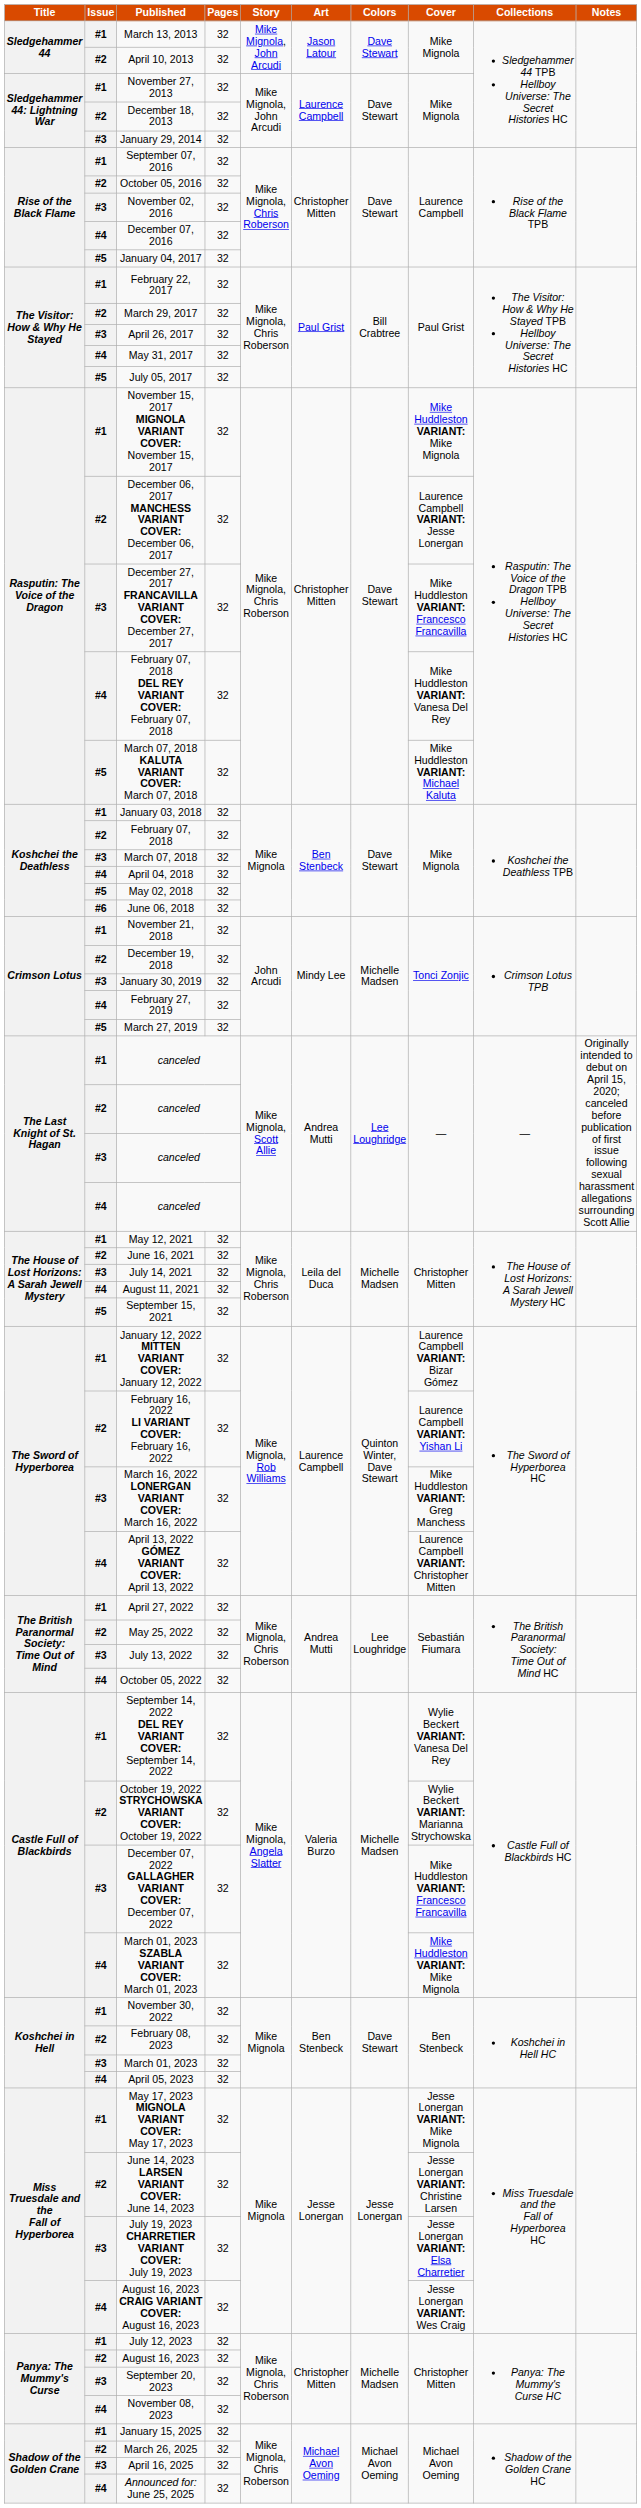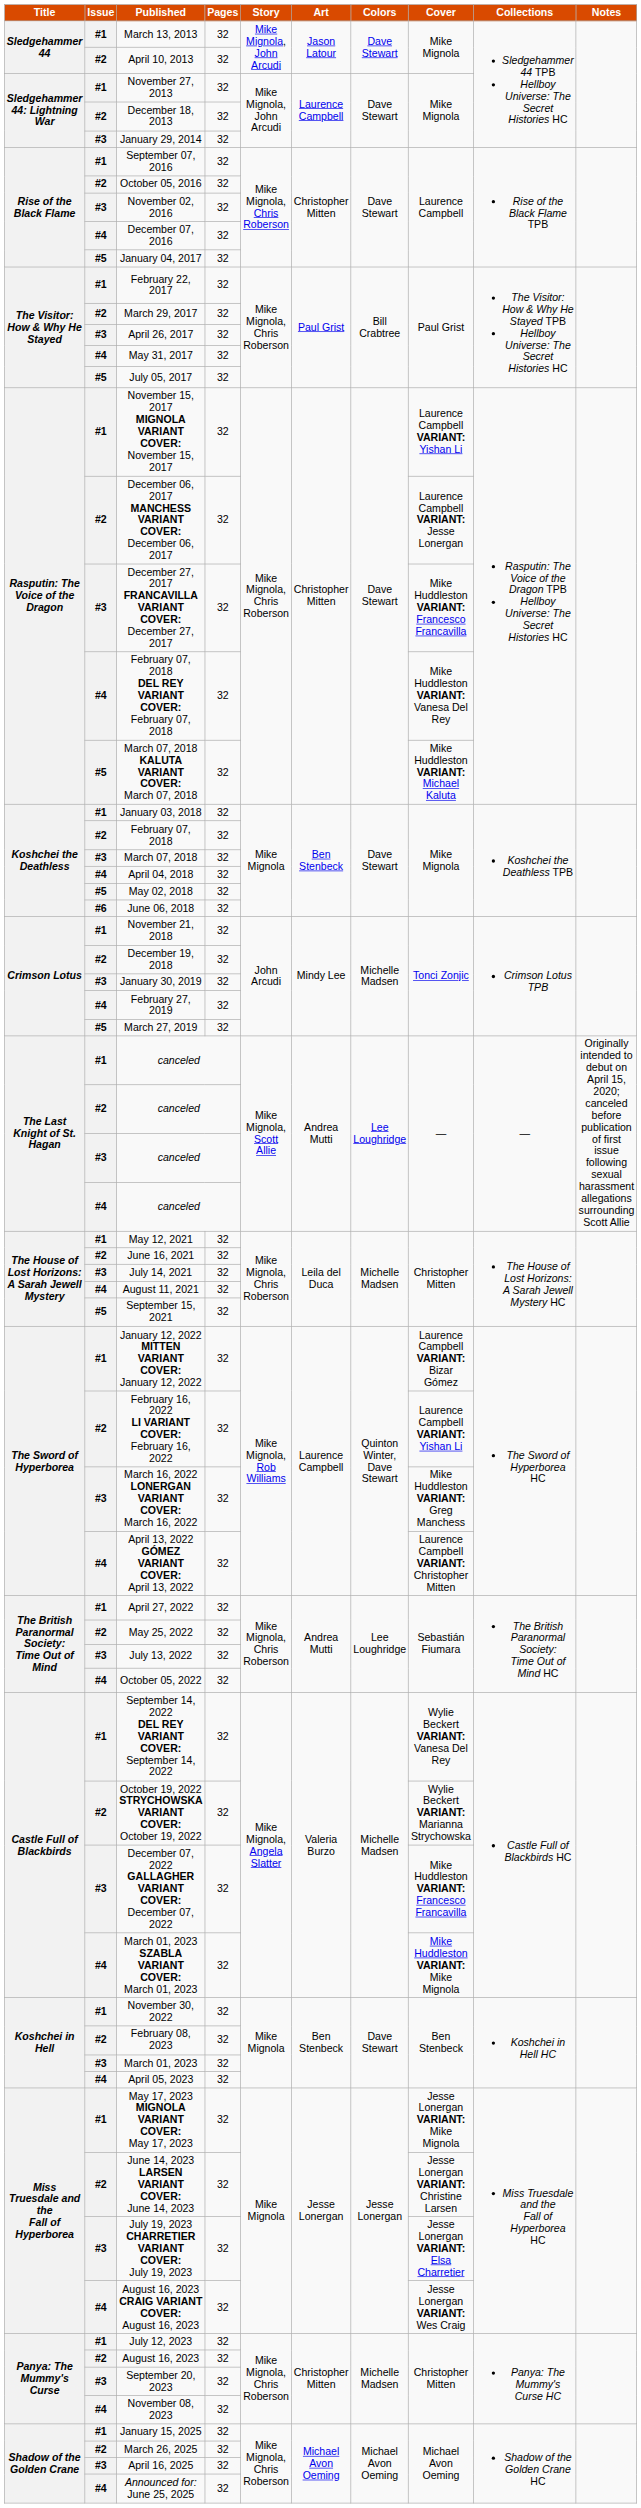November 15, 2017 MIGNOLA VARIANT COVER: November 15, 2017 | Cover: Mike Huddleston VARIANT: Mike Mignola -> Laurence Campbell VARIANT: Yishan Li
